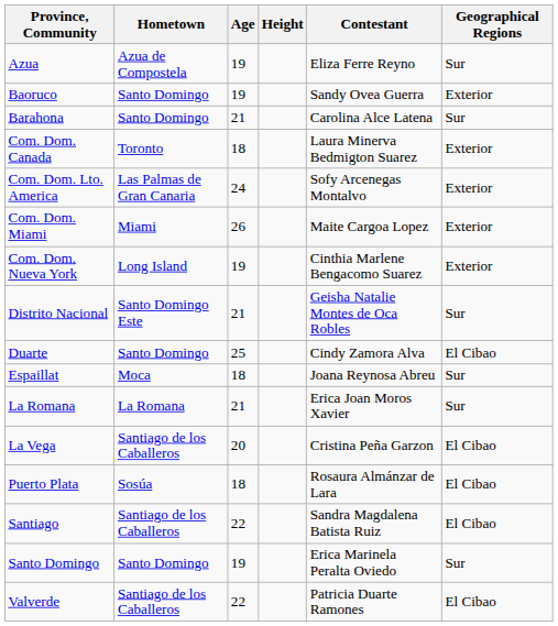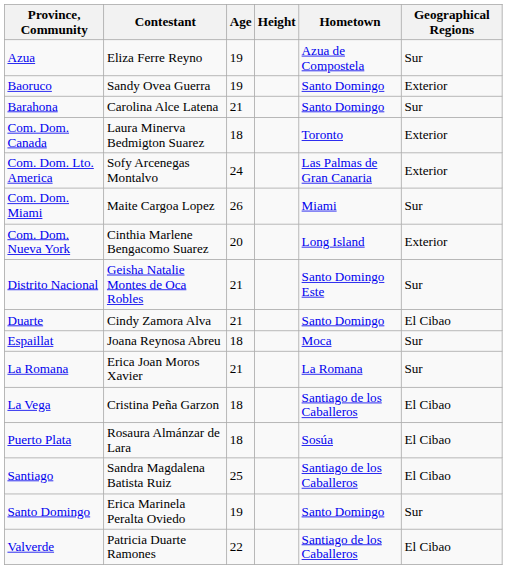columns swapped: Contestant <-> Hometown
Com. Dom. Miami | Geographical Regions: Exterior -> Sur
Com. Dom. Nueva York | Age: 19 -> 20
Duarte | Age: 25 -> 21
La Vega | Age: 20 -> 18
Santiago | Age: 22 -> 25
